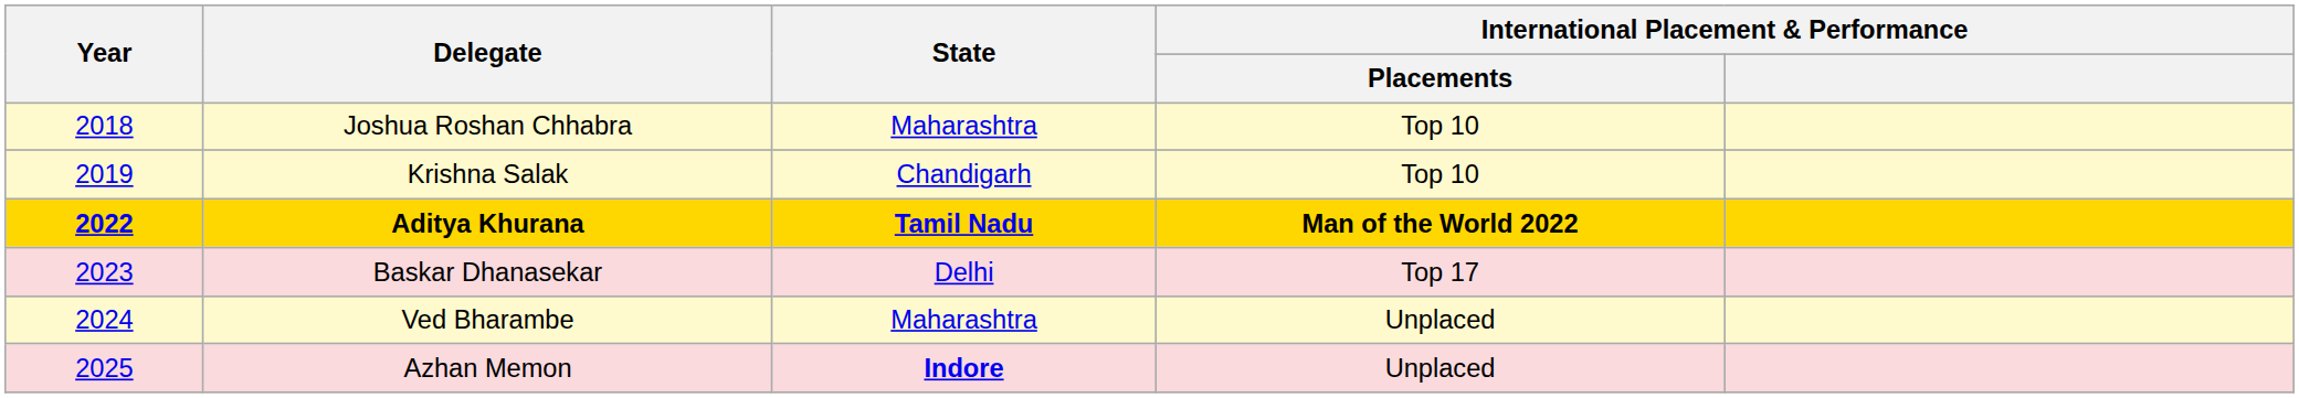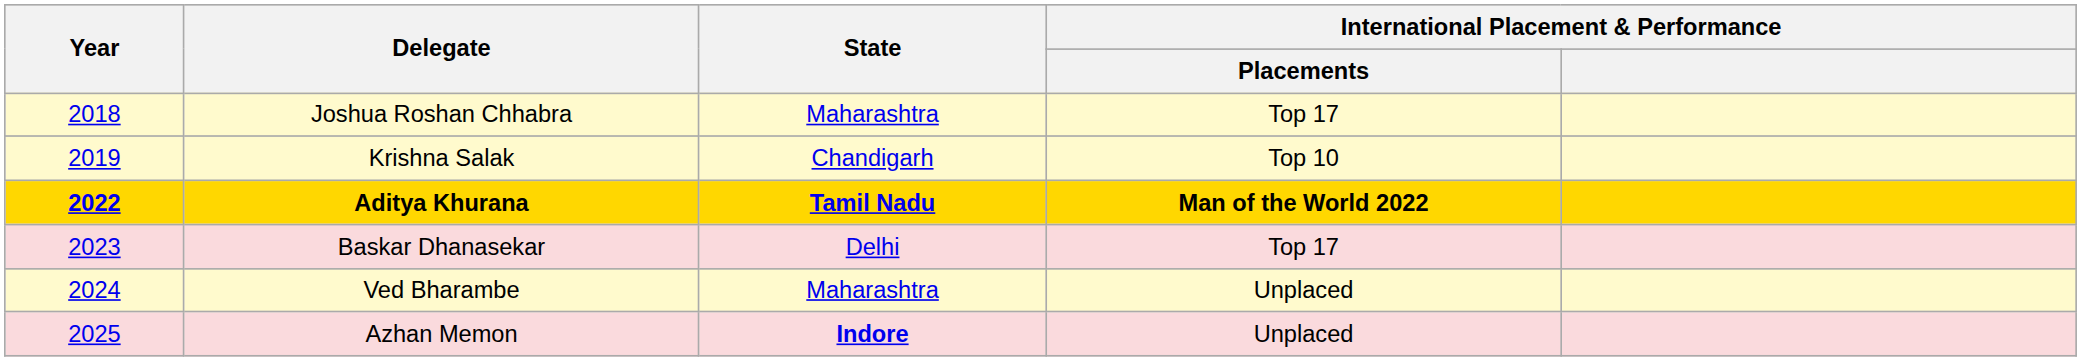Joshua Roshan Chhabra | International Placement & Performance / Placements: Top 10 -> Top 17
